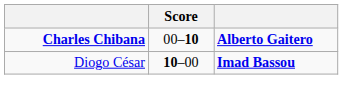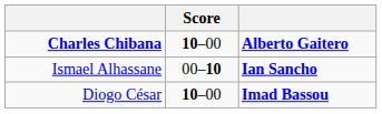Charles Chibana | Score: 00–10 -> 10–00
+ row: Ismael Alhassane | 00–10 | Ian Sancho
